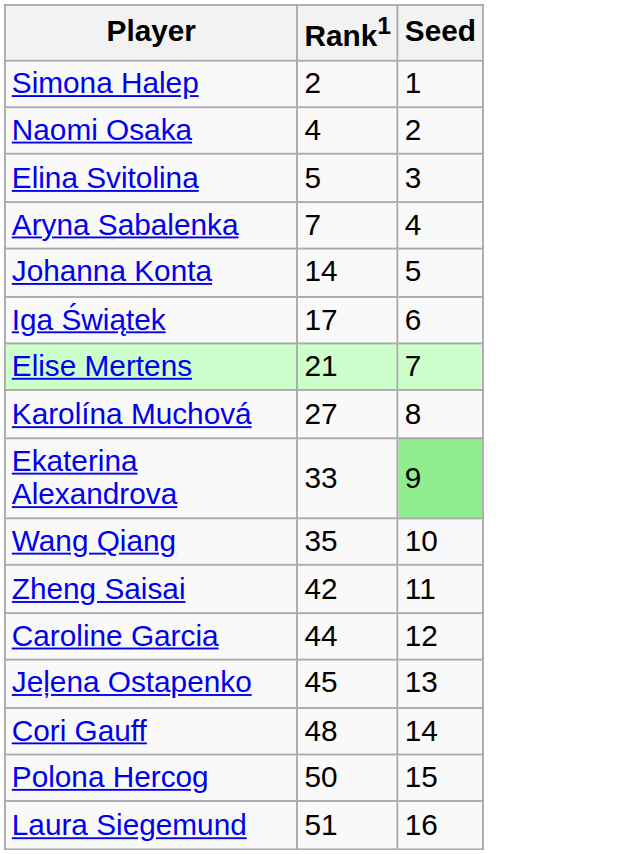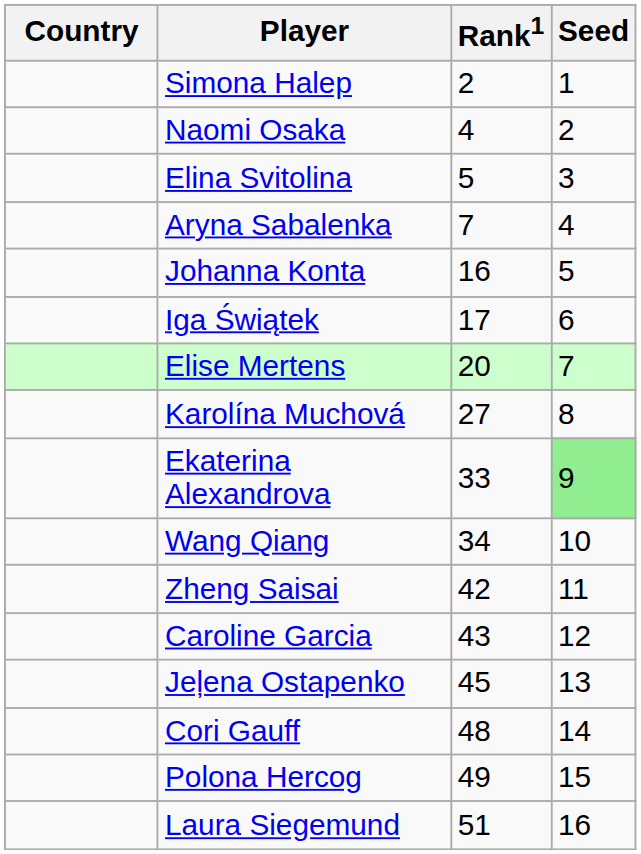+ column: Country
Johanna Konta | Rank1: 14 -> 16
Elise Mertens | Rank1: 21 -> 20
Wang Qiang | Rank1: 35 -> 34
Caroline Garcia | Rank1: 44 -> 43
Polona Hercog | Rank1: 50 -> 49
